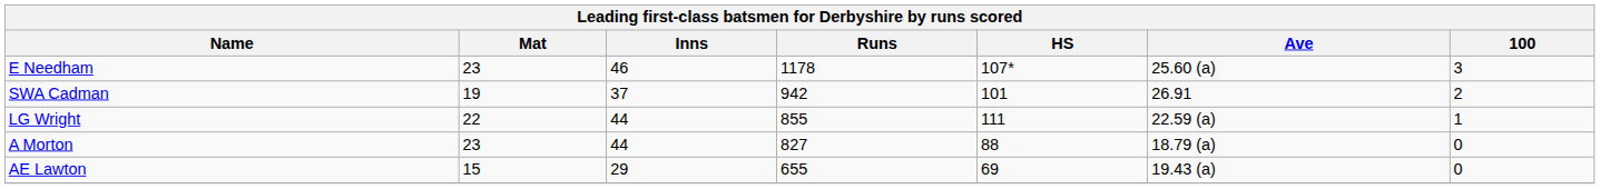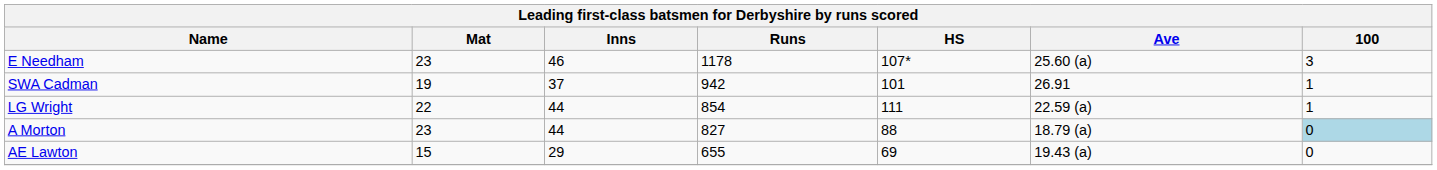SWA Cadman | 100: 2 -> 1
LG Wright | Runs: 855 -> 854
A Morton | 100: no background -> lightblue background
